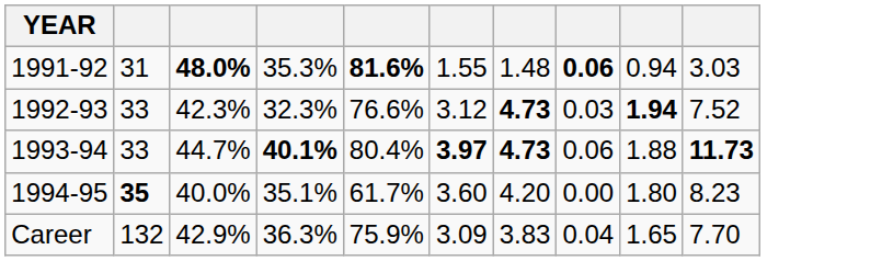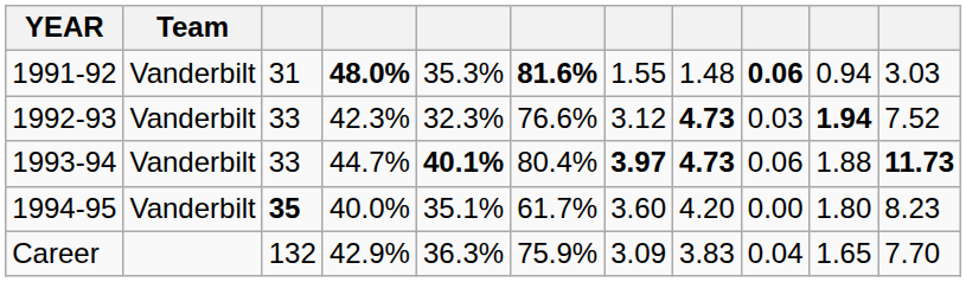+ column: Team | Vanderbilt | Vanderbilt | Vanderbilt | Vanderbilt
